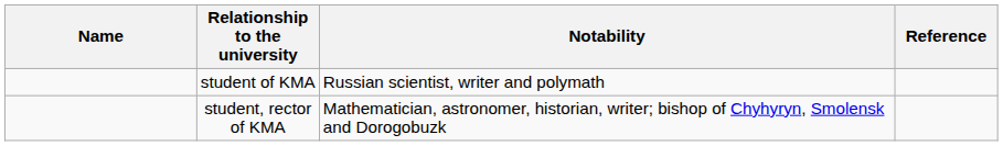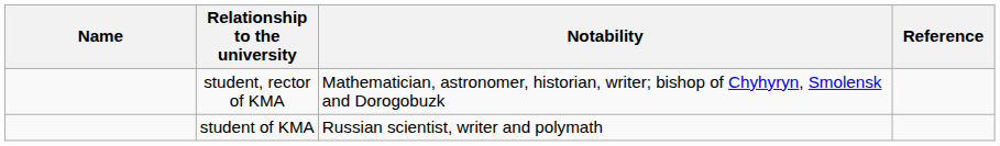rows swapped: student of KMA <-> student, rector of KMA
